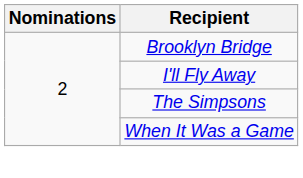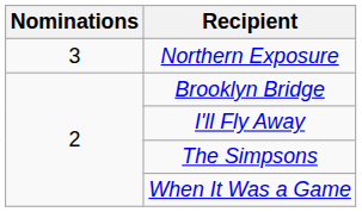+ row: 3 | Northern Exposure
